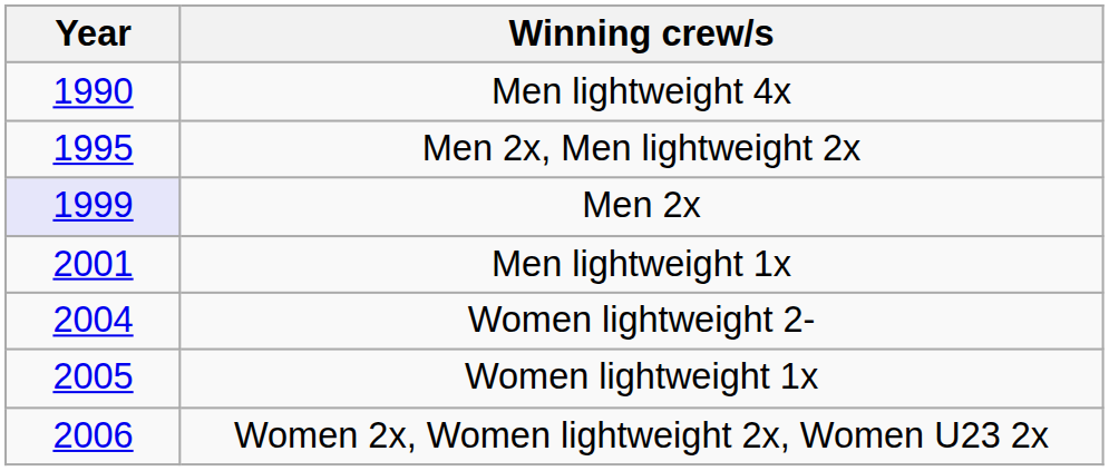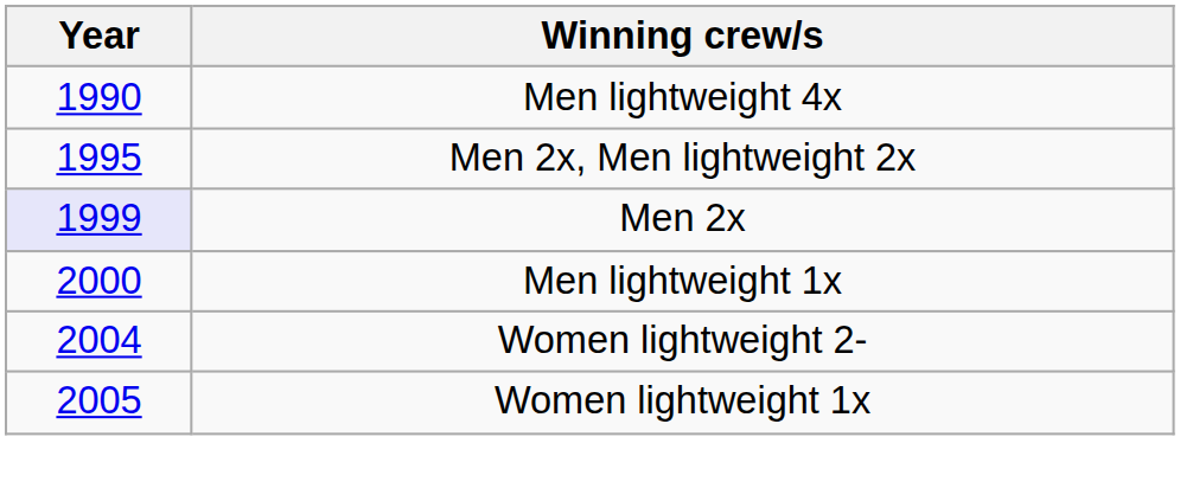Men lightweight 1x | Year: 2001 -> 2000
- row: 2006 | Women 2x, Women lightweight 2x, Women U23 2x
